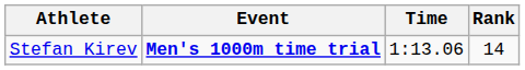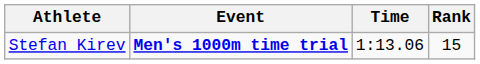Stefan Kirev | Rank: 14 -> 15
